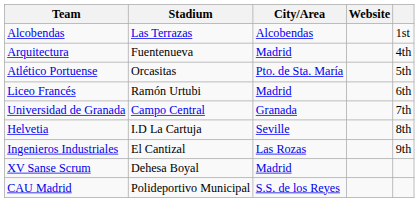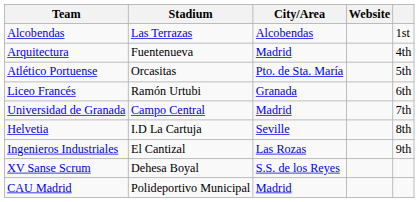Liceo Francés | City/Area: Madrid -> Granada
Universidad de Granada | City/Area: Granada -> Madrid
XV Sanse Scrum | City/Area: Madrid -> S.S. de los Reyes
CAU Madrid | City/Area: S.S. de los Reyes -> Madrid
